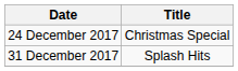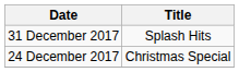rows swapped: 24 December 2017 <-> 31 December 2017
